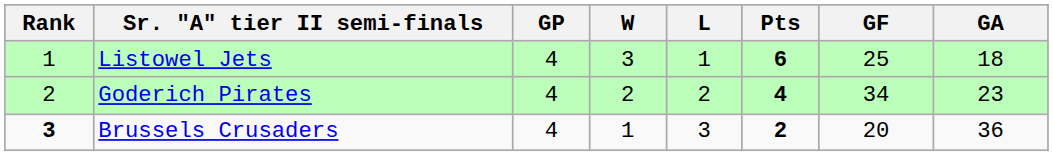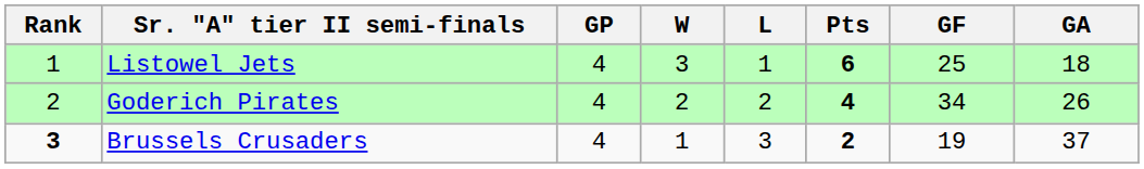Goderich Pirates | GA: 23 -> 26
Brussels Crusaders | GF: 20 -> 19
Brussels Crusaders | GA: 36 -> 37
